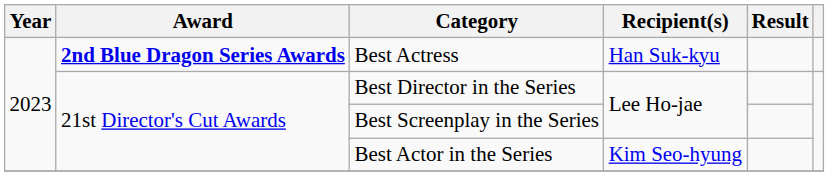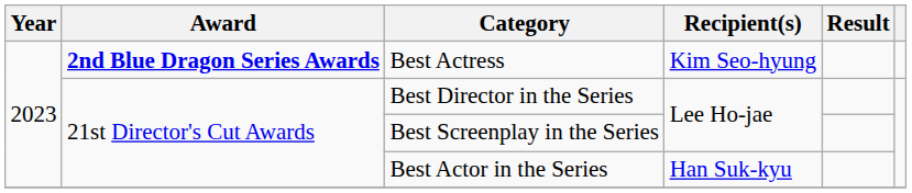Best Actress | Recipient(s): Han Suk-kyu -> Kim Seo-hyung
Best Actor in the Series | Recipient(s): Kim Seo-hyung -> Han Suk-kyu
